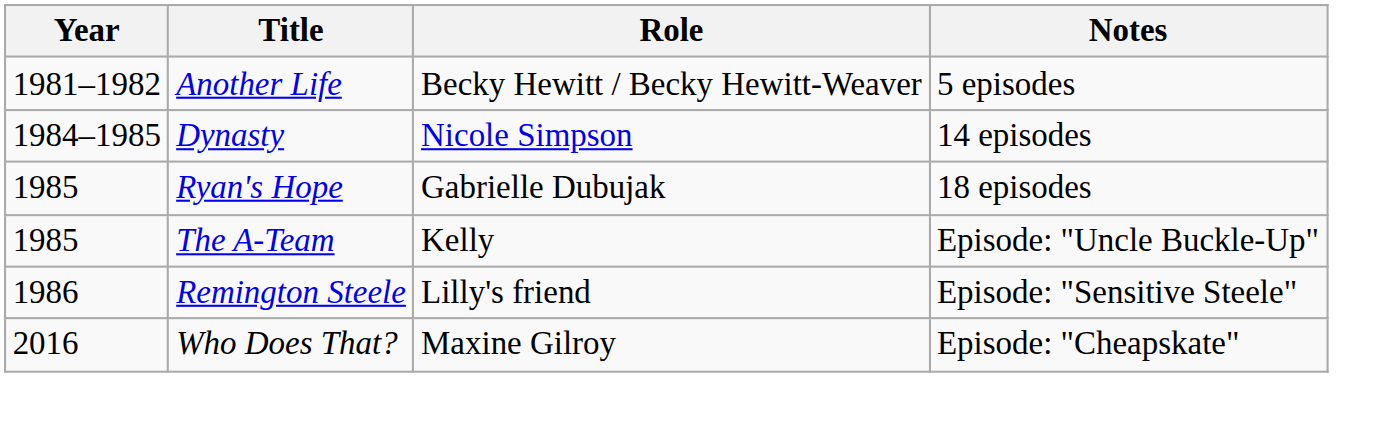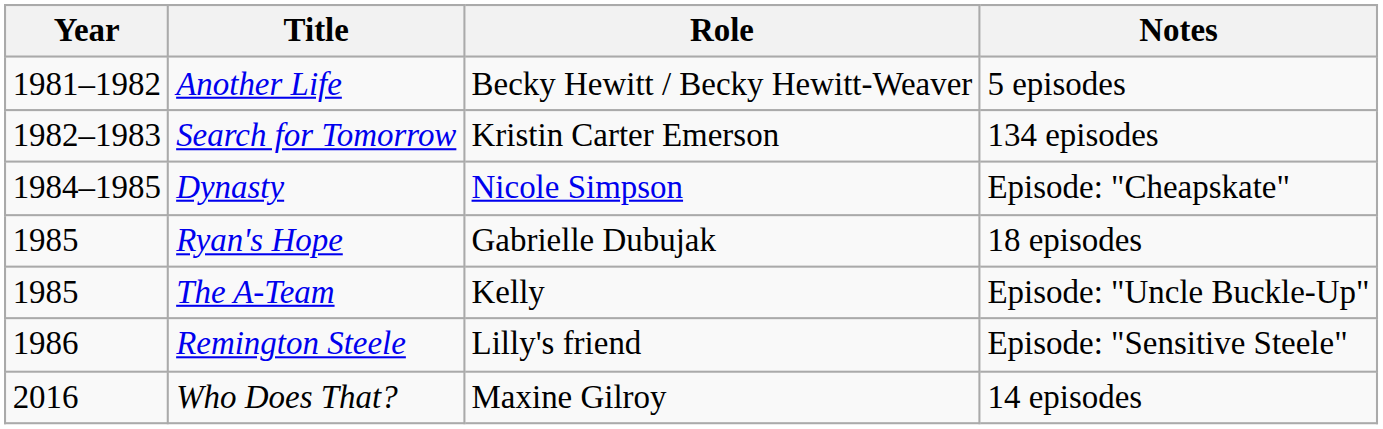+ row: 1982–1983 | Search for Tomorrow | Kristin Carter Emerson | 134 episodes
Dynasty | Notes: 14 episodes -> Episode: "Cheapskate"
Who Does That? | Notes: Episode: "Cheapskate" -> 14 episodes
